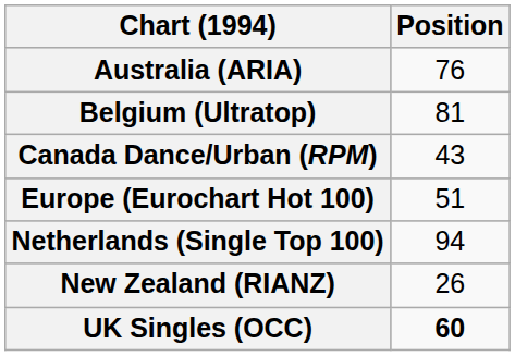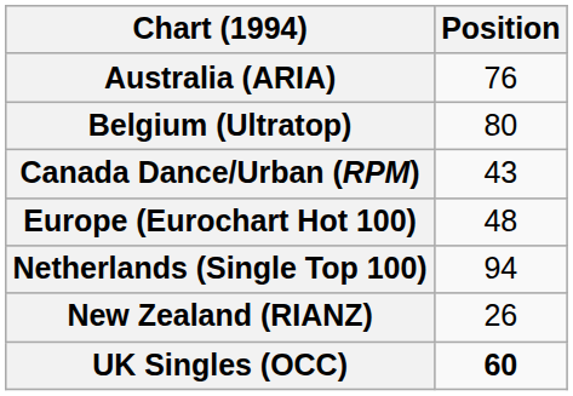Belgium (Ultratop) | Position: 81 -> 80
Europe (Eurochart Hot 100) | Position: 51 -> 48
